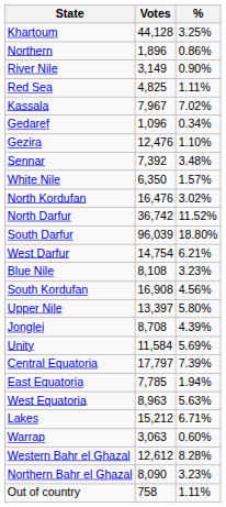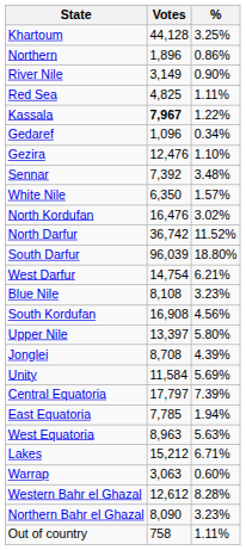Kassala | Votes: normal -> bold
Kassala | %: 7.02% -> 1.22%
